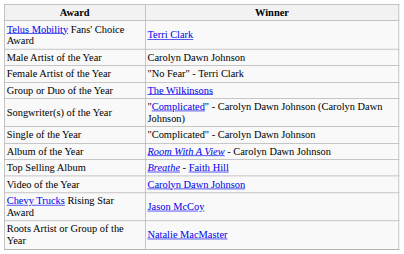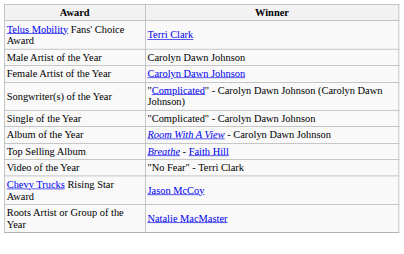Female Artist of the Year | Winner: "No Fear" - Terri Clark -> Carolyn Dawn Johnson
- row: Group or Duo of the Year | The Wilkinsons
Video of the Year | Winner: Carolyn Dawn Johnson -> "No Fear" - Terri Clark
